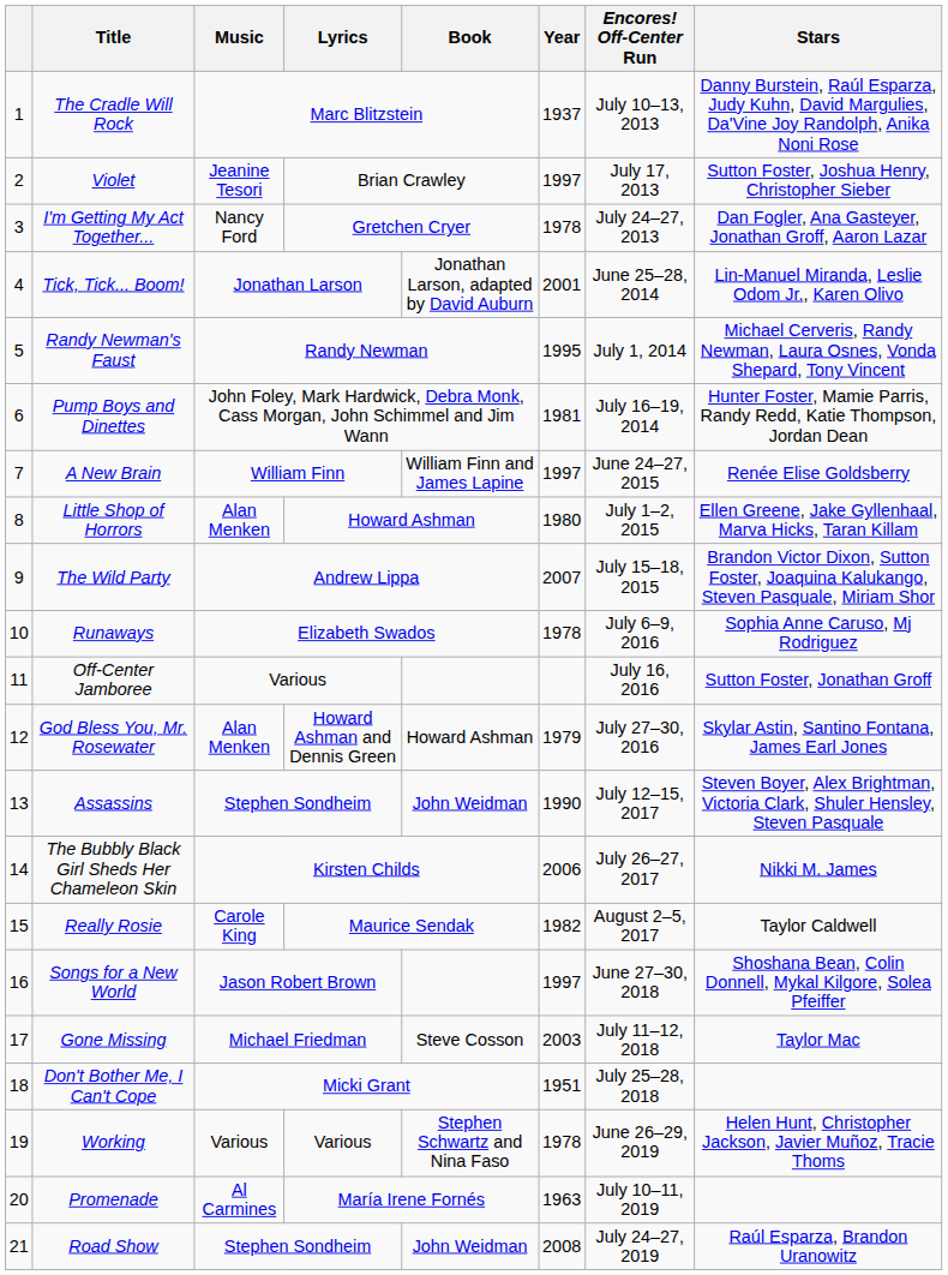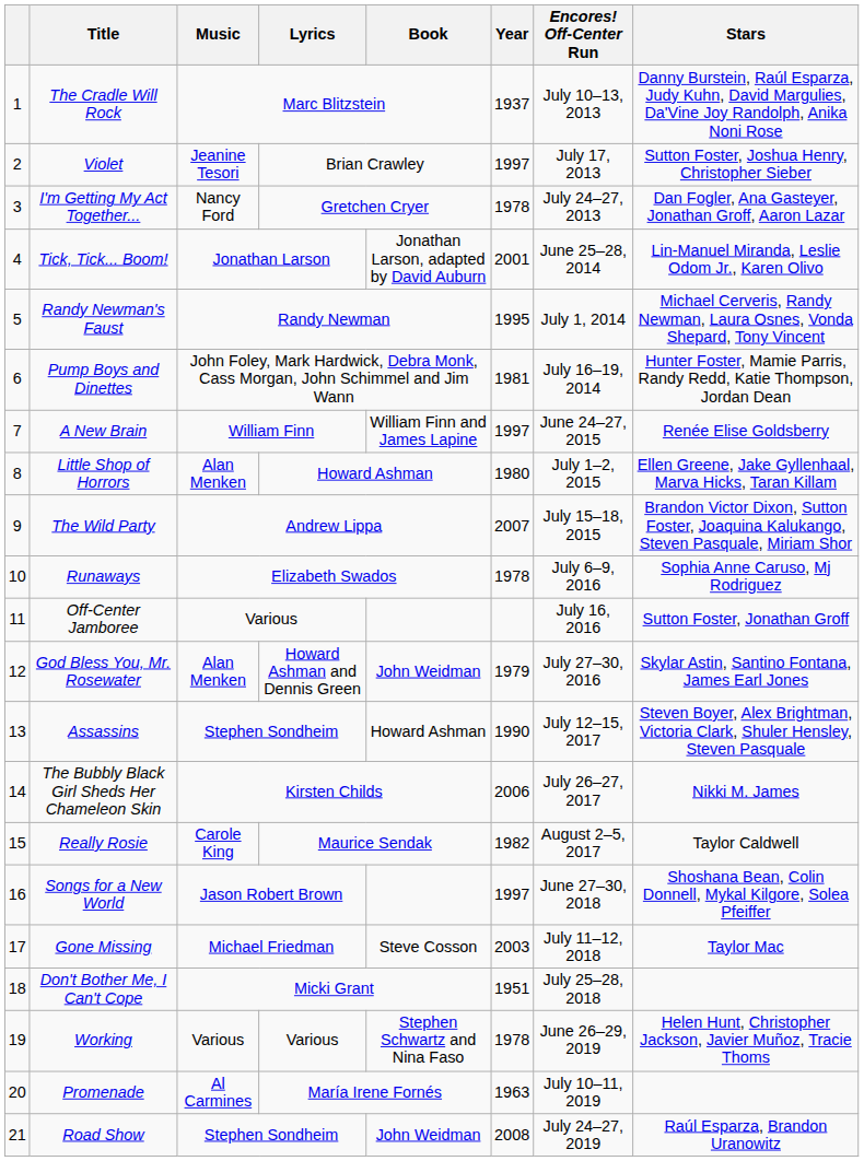God Bless You, Mr. Rosewater | Book: Howard Ashman -> John Weidman
Assassins | Book: John Weidman -> Howard Ashman
